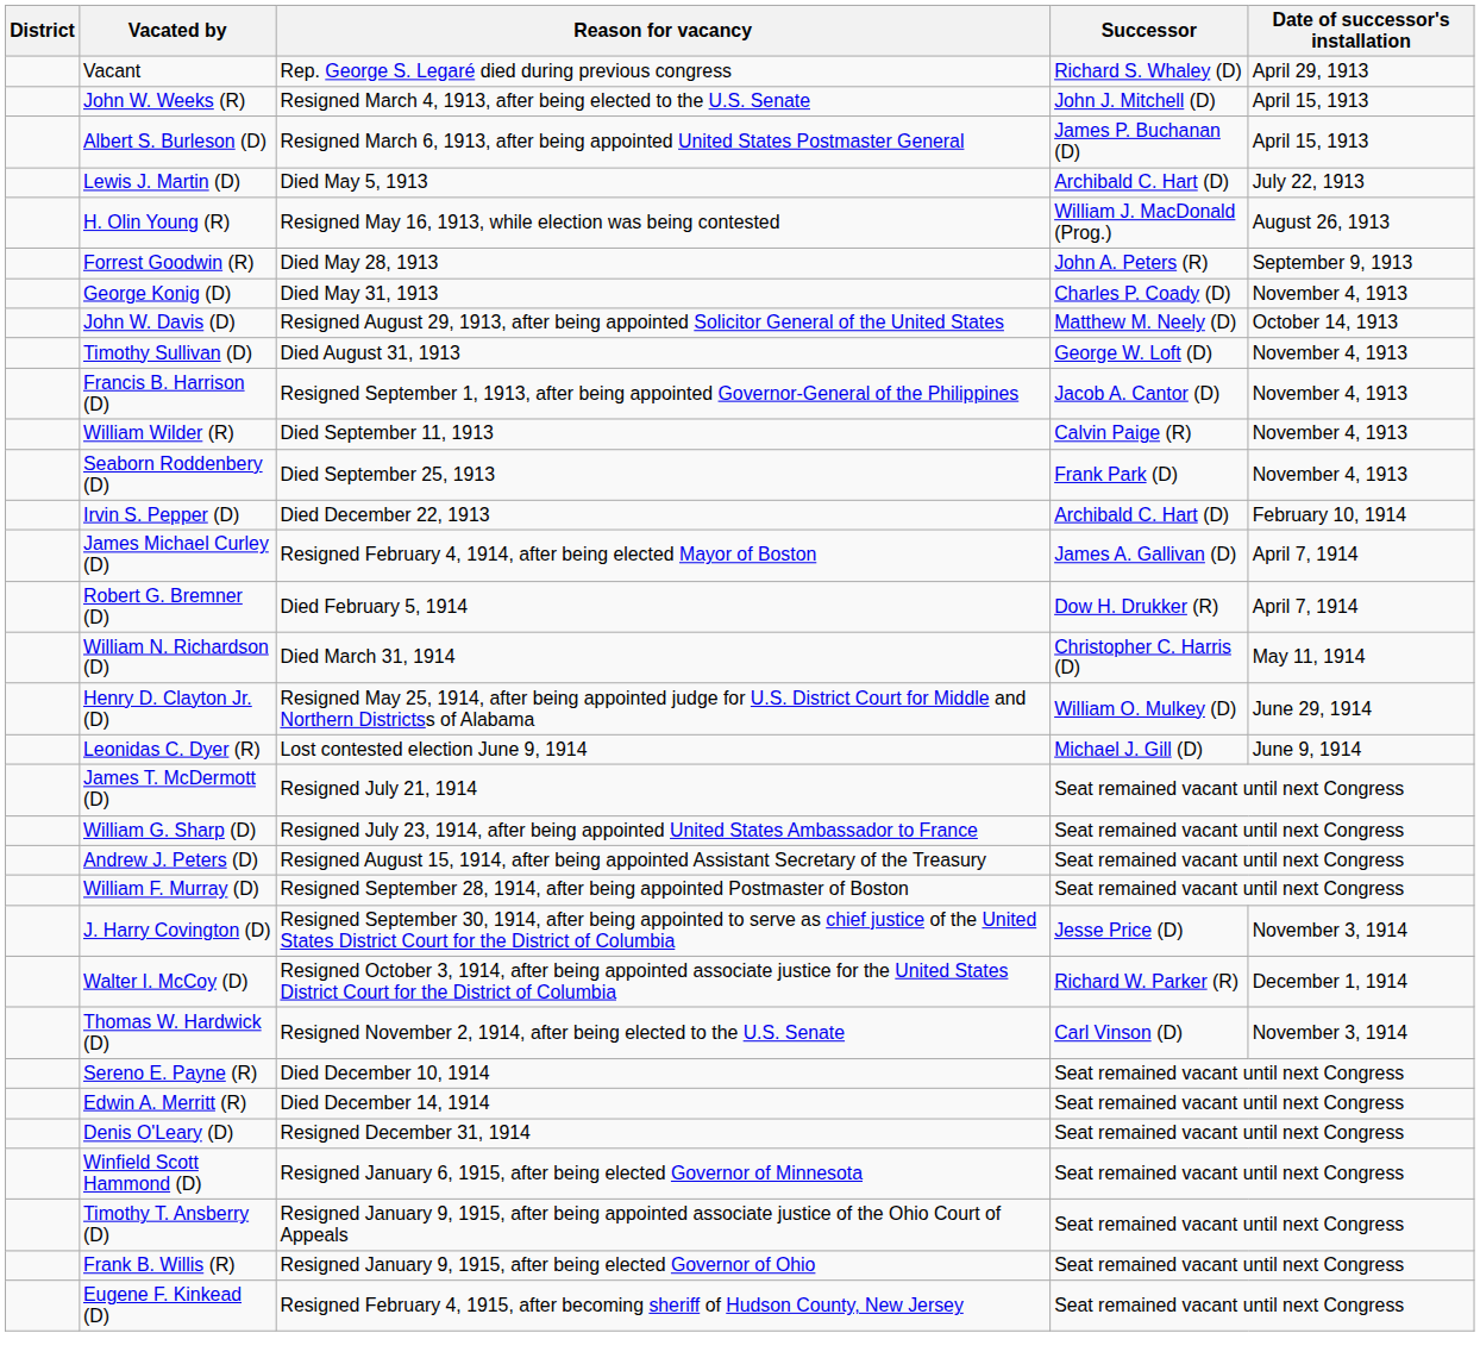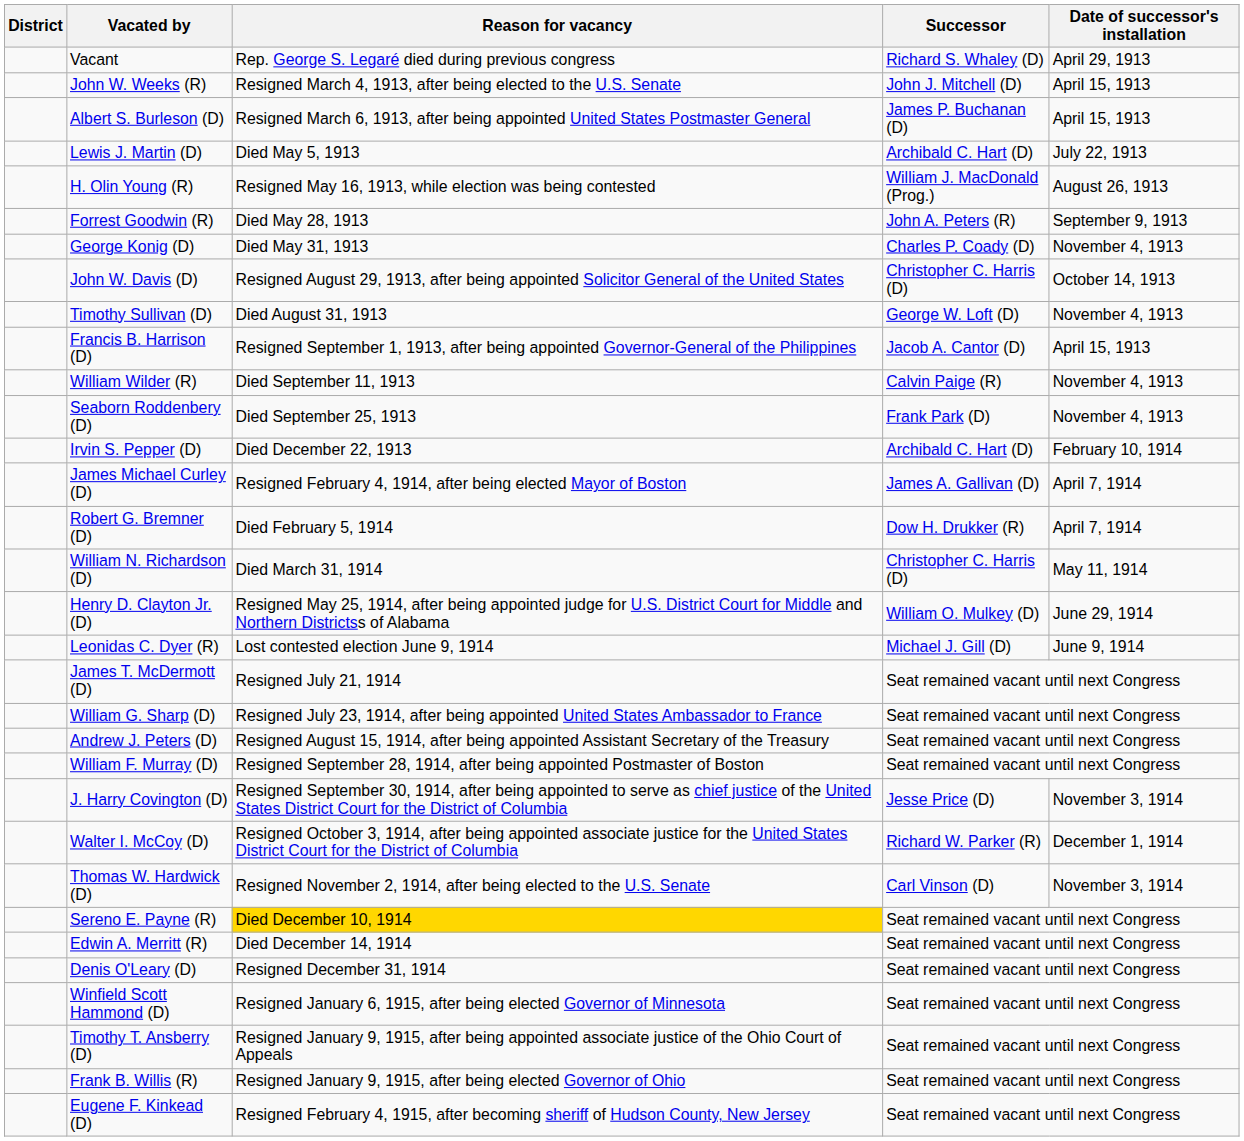John W. Davis (D) | Successor: Matthew M. Neely (D) -> Christopher C. Harris (D)
Francis B. Harrison (D) | Date of successor's installation: November 4, 1913 -> April 15, 1913
Sereno E. Payne (R) | Reason for vacancy: no background -> gold background
